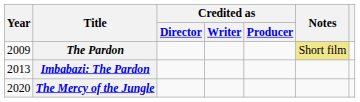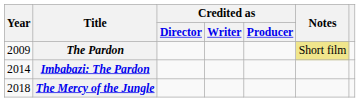Imbabazi: The Pardon | Year: 2013 -> 2014
The Mercy of the Jungle | Year: 2020 -> 2018
